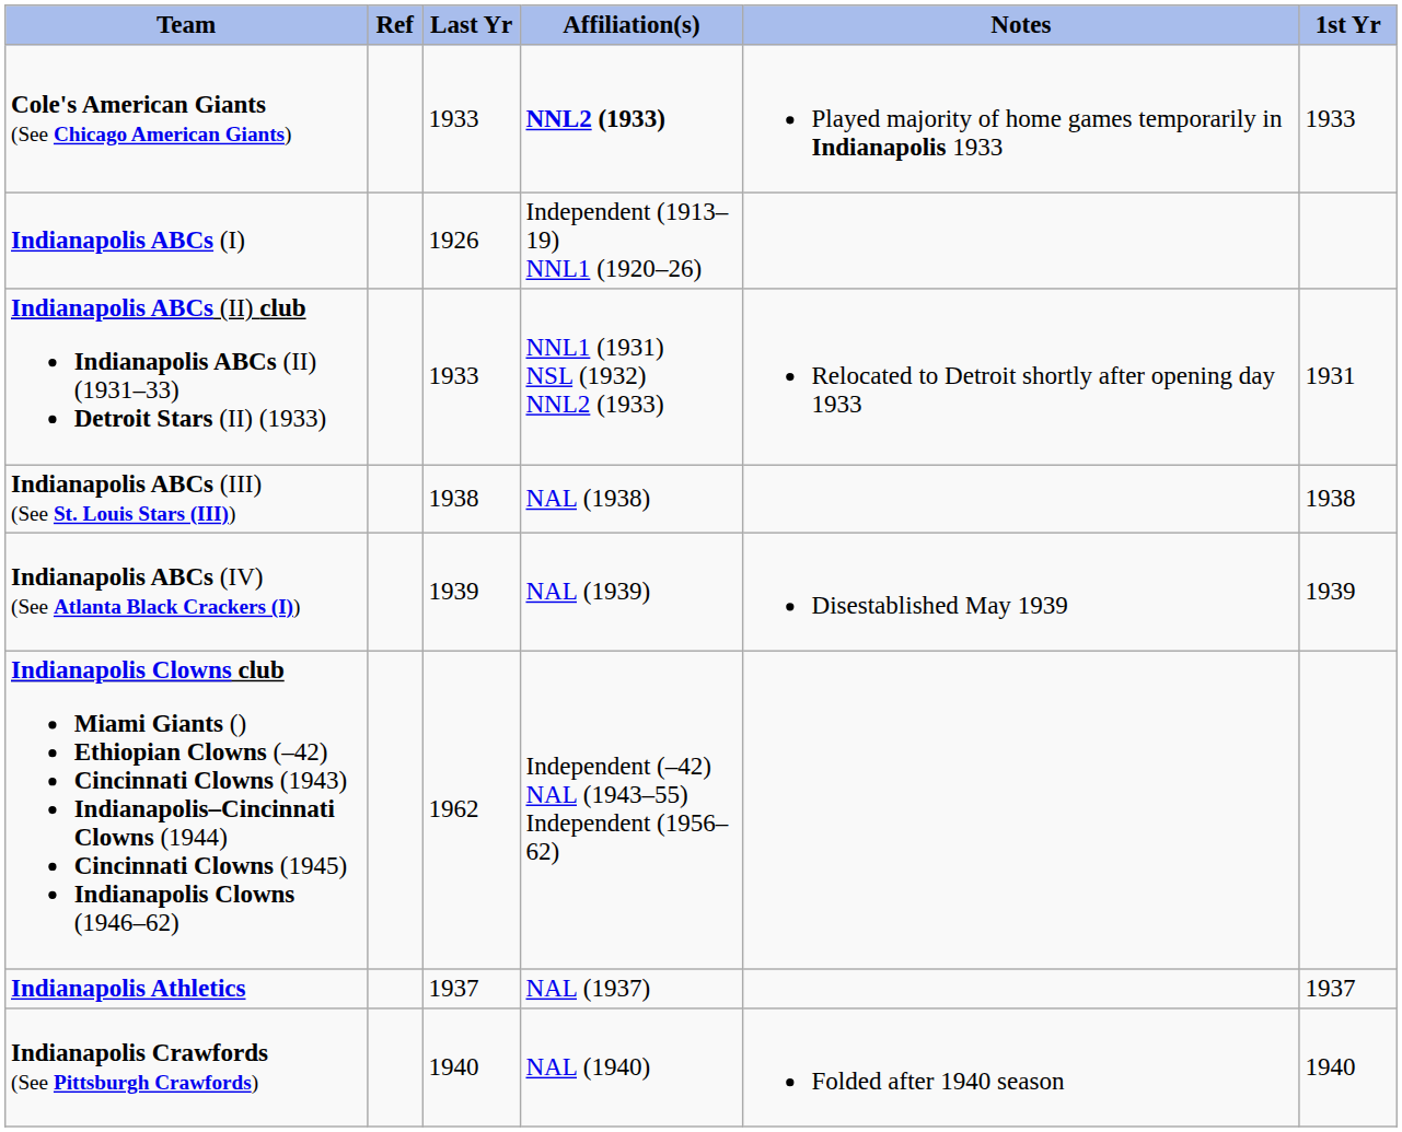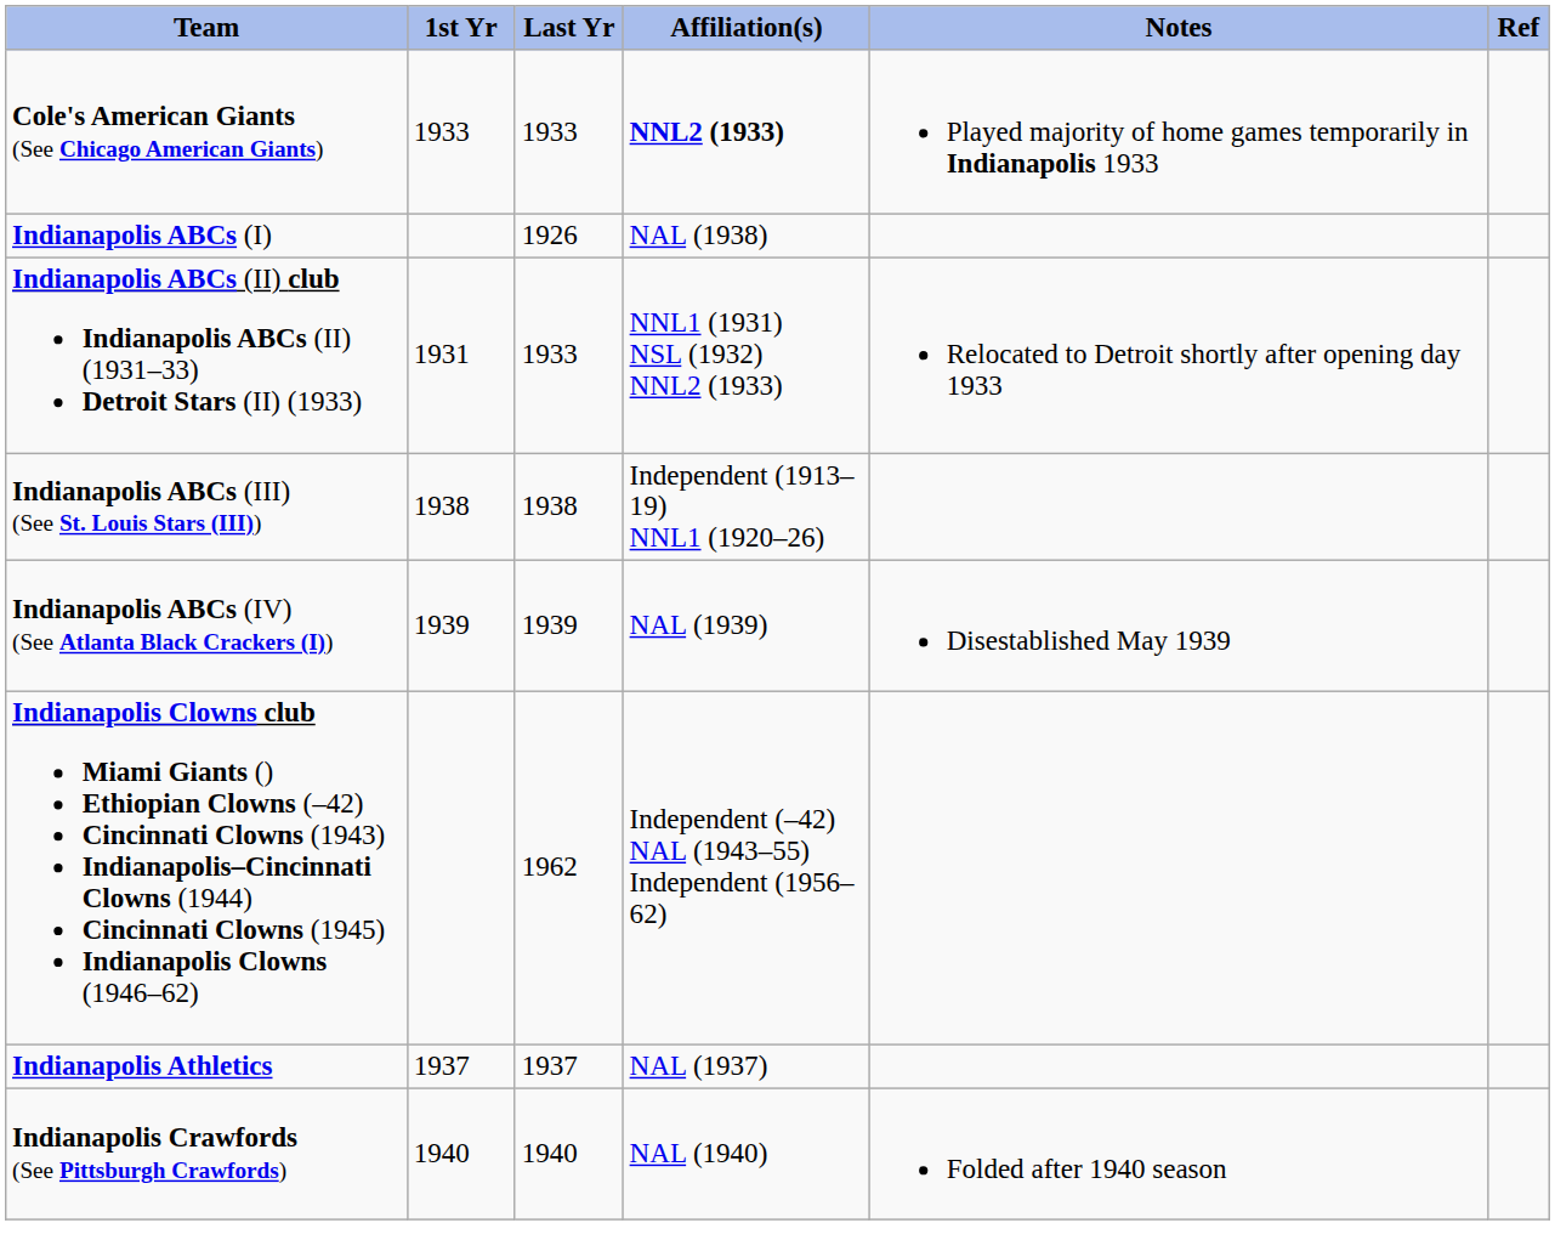columns swapped: 1st Yr <-> Ref
Indianapolis ABCs (I) | Affiliation(s): Independent (1913–19) NNL1 (1920–26) -> NAL (1938)
Indianapolis ABCs (III) (See St. Louis Stars (III)) | Affiliation(s): NAL (1938) -> Independent (1913–19) NNL1 (1920–26)
